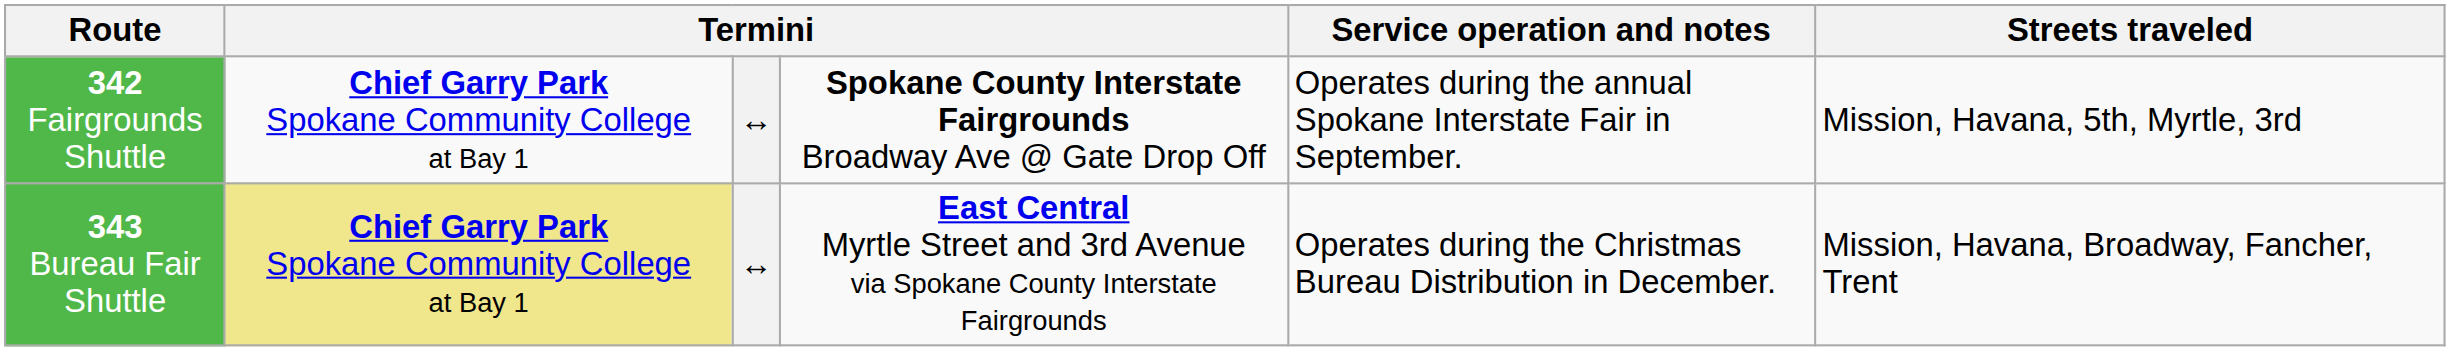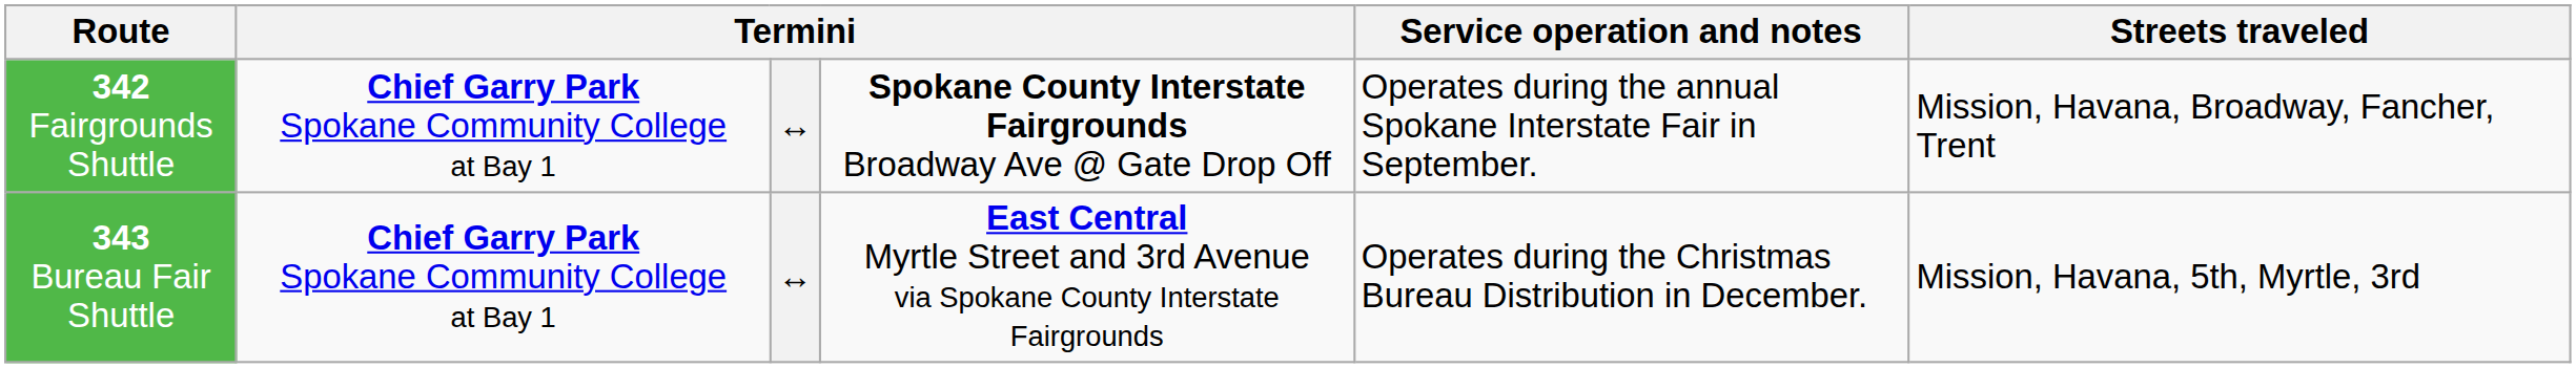342 Fairgrounds Shuttle | Streets traveled: Mission, Havana, 5th, Myrtle, 3rd -> Mission, Havana, Broadway, Fancher, Trent
343 Bureau Fair Shuttle | column 2: khaki background -> no background
343 Bureau Fair Shuttle | Streets traveled: Mission, Havana, Broadway, Fancher, Trent -> Mission, Havana, 5th, Myrtle, 3rd
